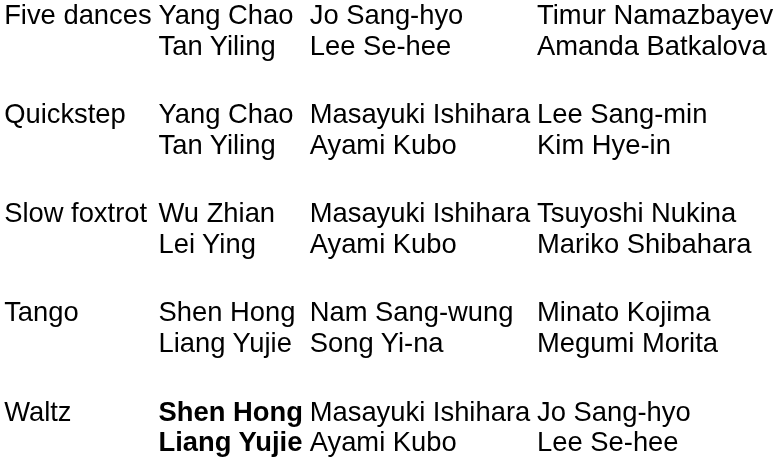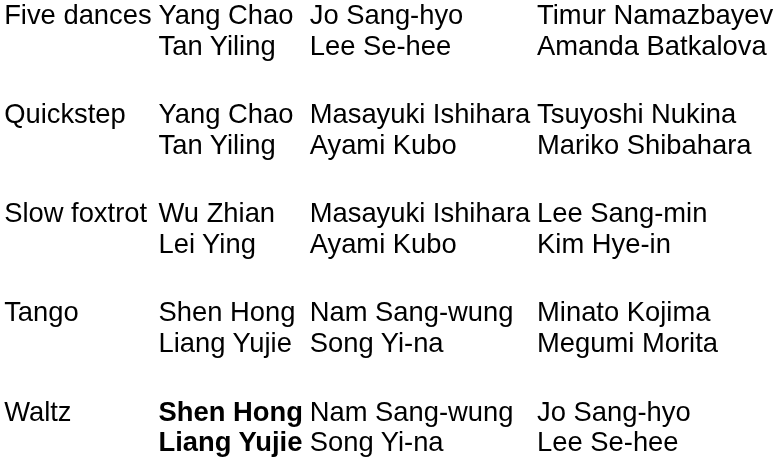Quickstep | column 4: Lee Sang-min Kim Hye-in -> Tsuyoshi Nukina Mariko Shibahara
Slow foxtrot | column 4: Tsuyoshi Nukina Mariko Shibahara -> Lee Sang-min Kim Hye-in
Waltz | column 3: Masayuki Ishihara Ayami Kubo -> Nam Sang-wung Song Yi-na
